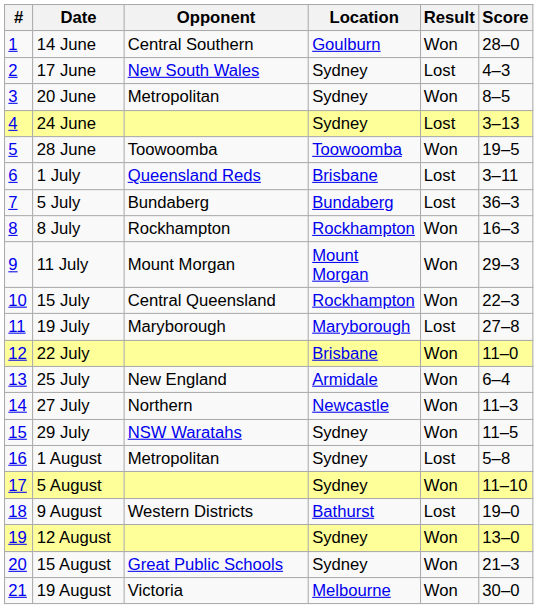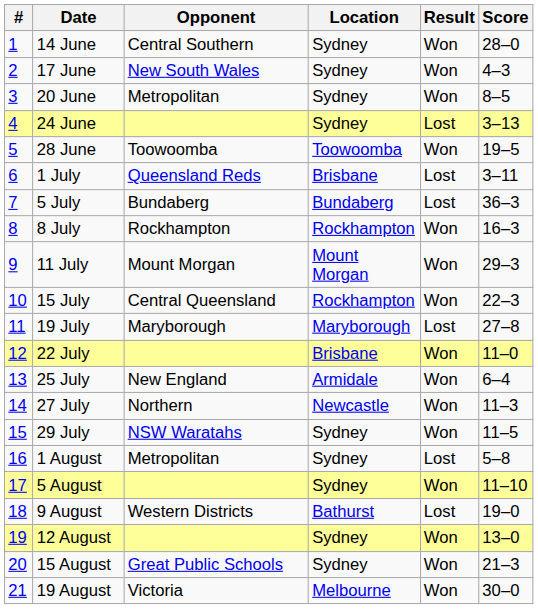14 June | Location: Goulburn -> Sydney
17 June | Result: Lost -> Won
